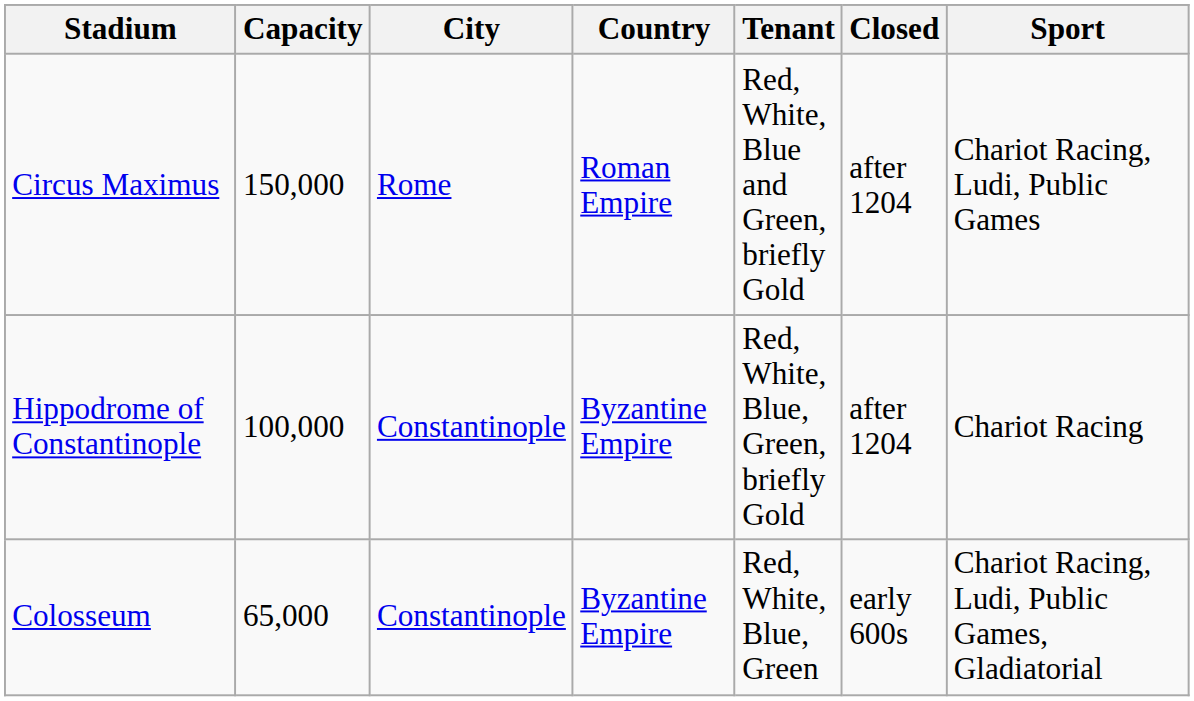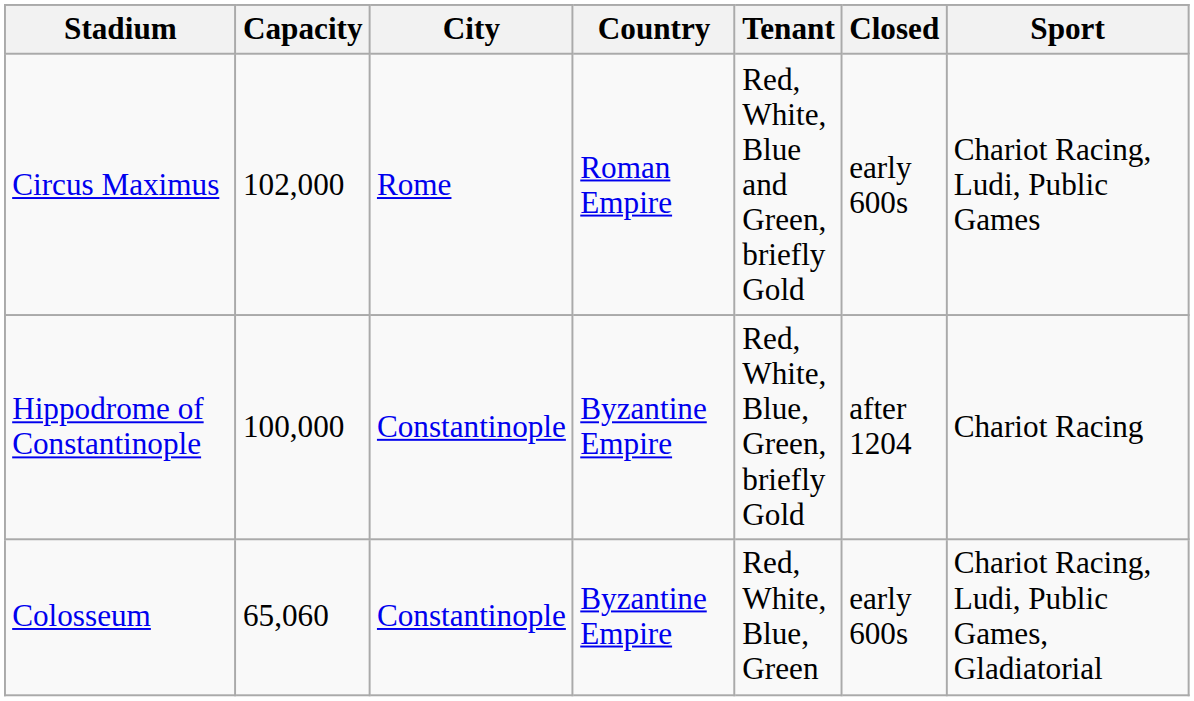Circus Maximus | Capacity: 150,000 -> 102,000
Circus Maximus | Closed: after 1204 -> early 600s
Colosseum | Capacity: 65,000 -> 65,060
